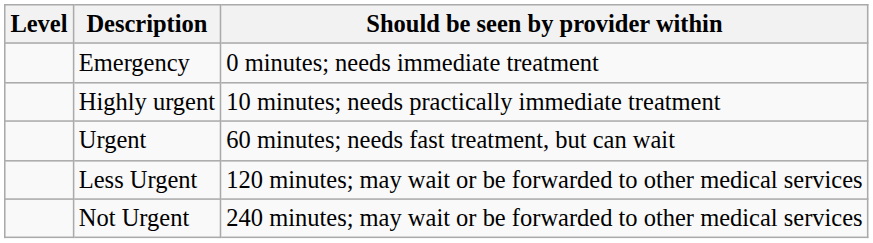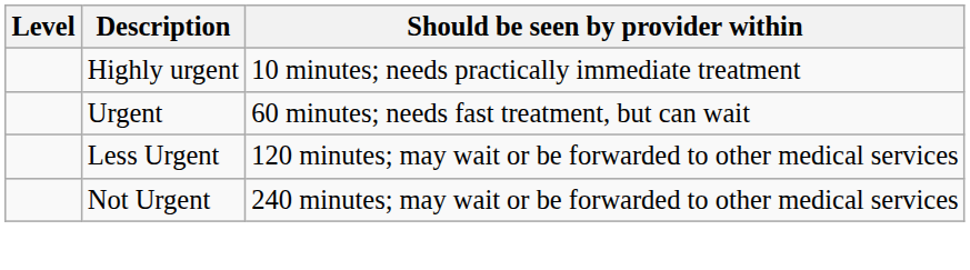- row: Emergency | 0 minutes; needs immediate treatment
